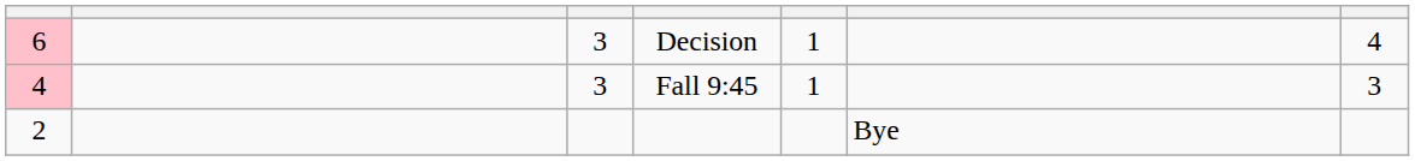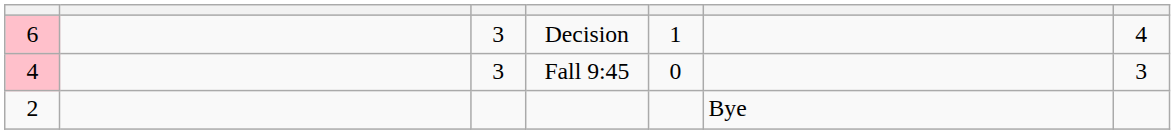Fall 9:45 | column 5: 1 -> 0
